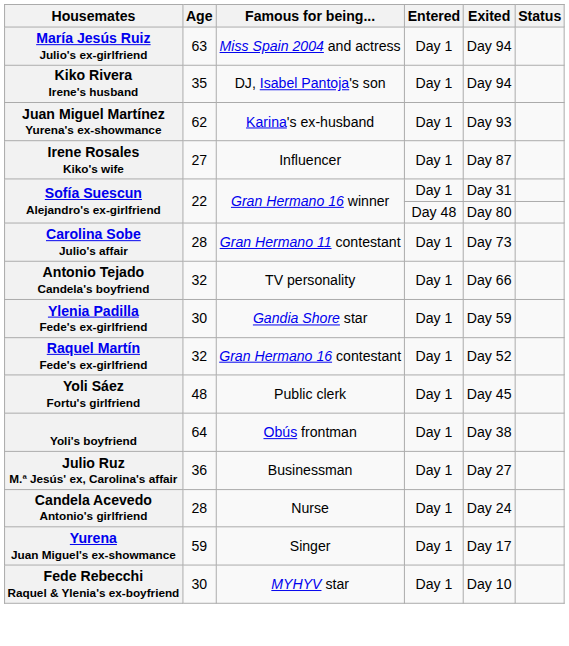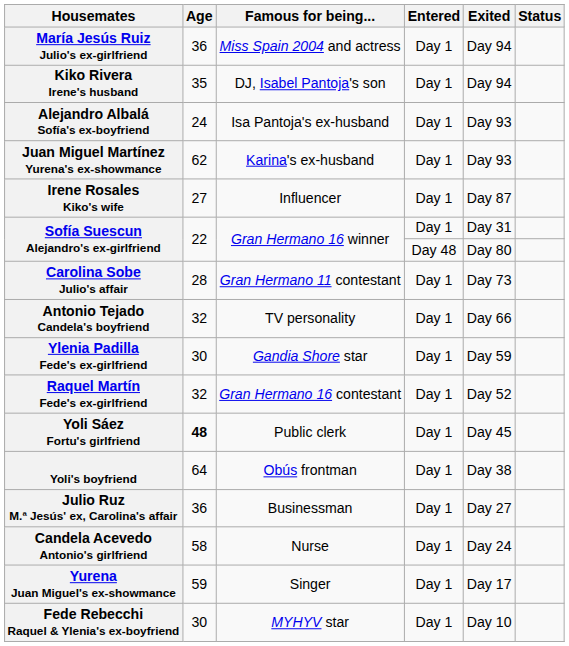María Jesús Ruiz Julio's ex-girlfriend | Age: 63 -> 36
+ row: Alejandro Albalá Sofía's ex-boyfriend | 24 | Isa Pantoja's ex-husband | Day 1 | Day 93
Yoli Sáez Fortu's girlfriend | Age: normal -> bold
Candela Acevedo Antonio's girlfriend | Age: 28 -> 58
